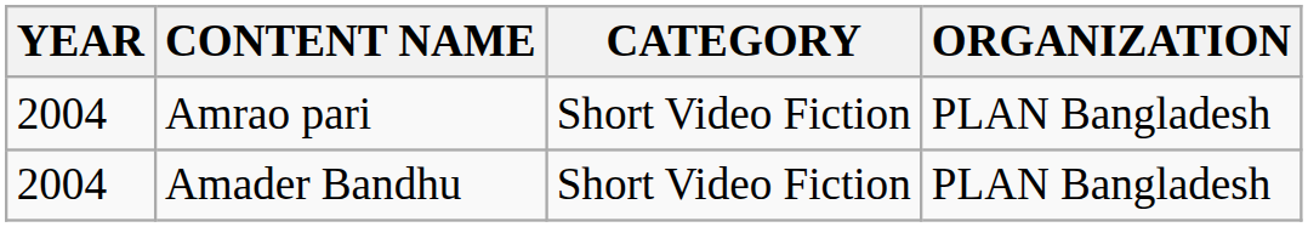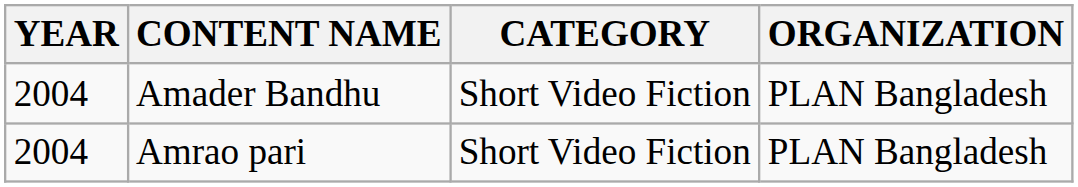rows swapped: Amrao pari <-> Amader Bandhu
